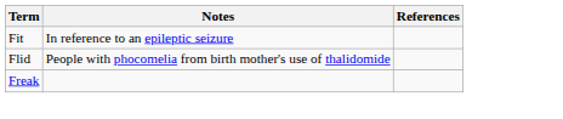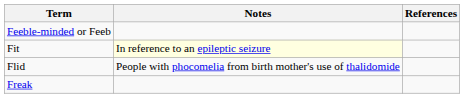+ row: Feeble-minded or Feeb
Fit | Notes: no background -> lightyellow background
